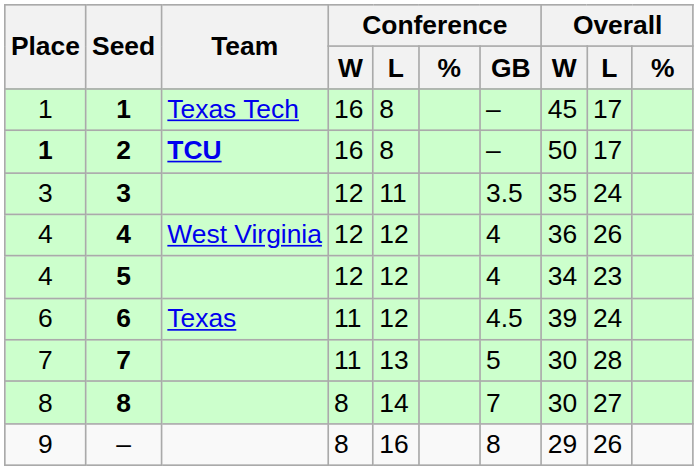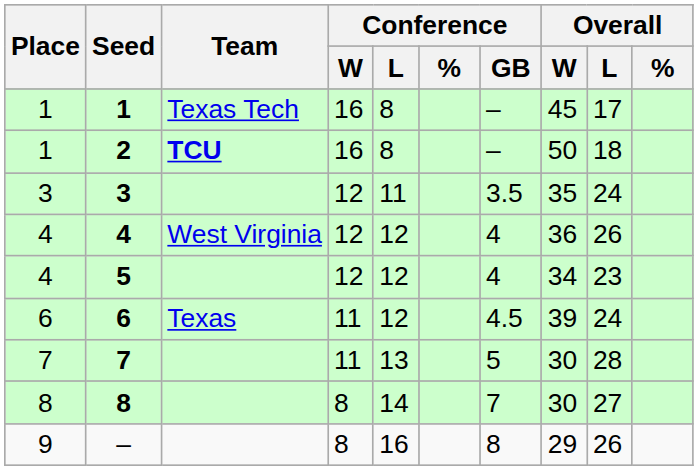2 | Place: bold -> normal
2 | Overall / L: 17 -> 18
